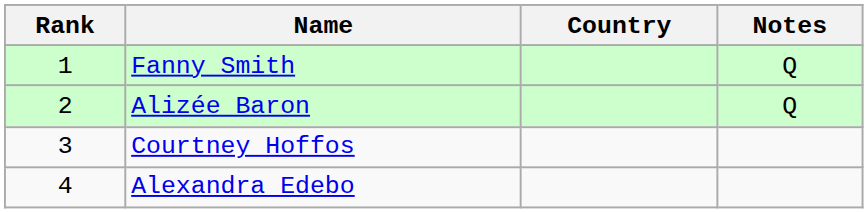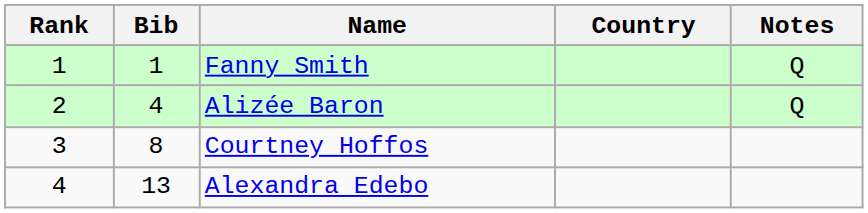+ column: Bib | 1 | 4 | 8 | 13
